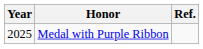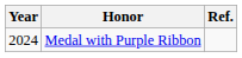Medal with Purple Ribbon | Year: 2025 -> 2024
